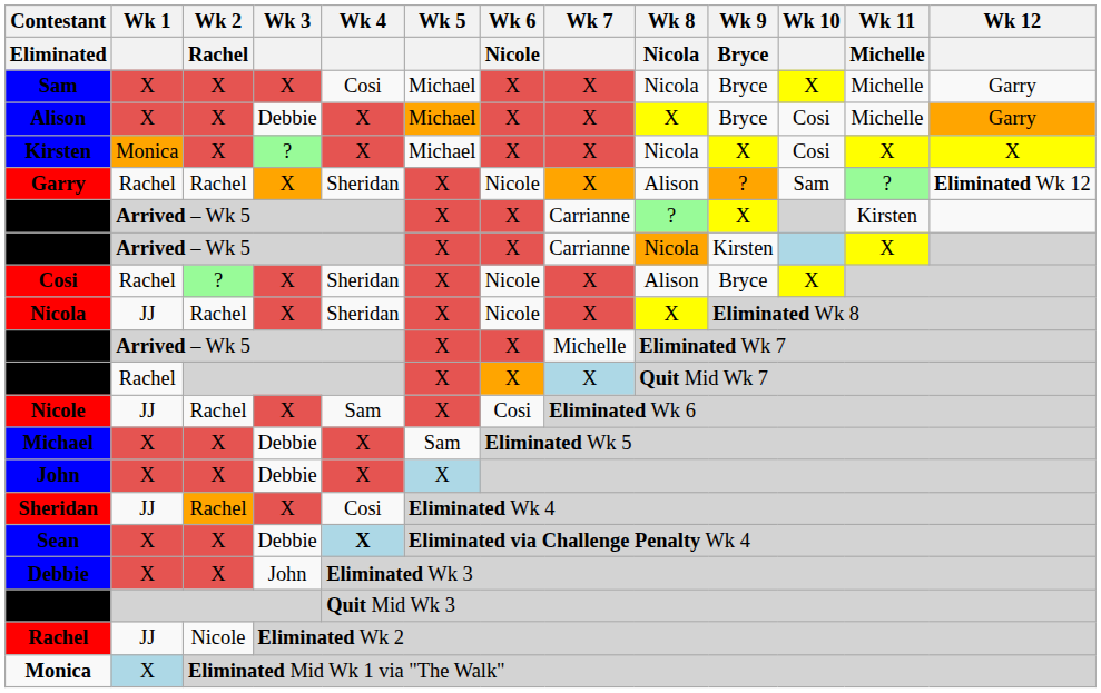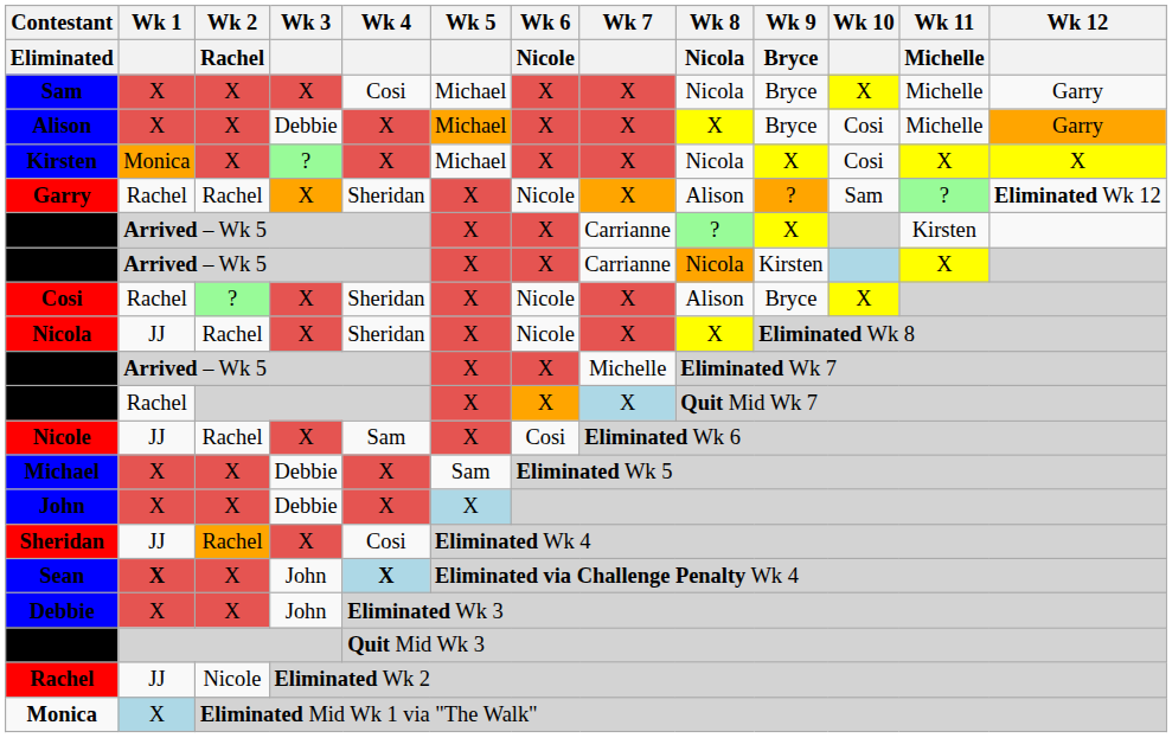Sean | Wk 1: normal -> bold
Sean | Wk 3: Debbie -> John
